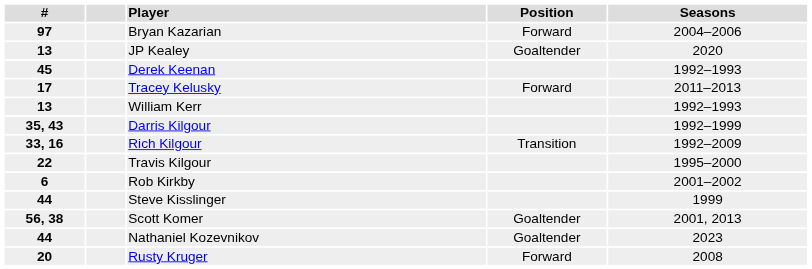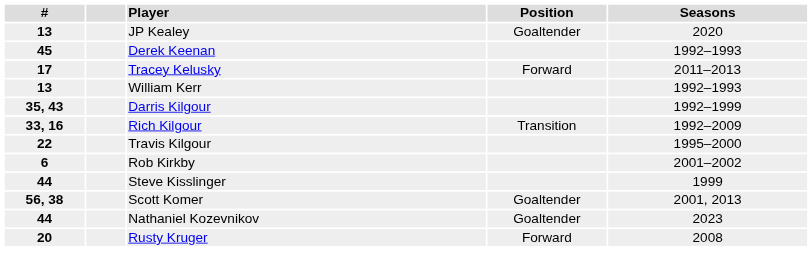- row: 97 | Bryan Kazarian | Forward | 2004–2006
